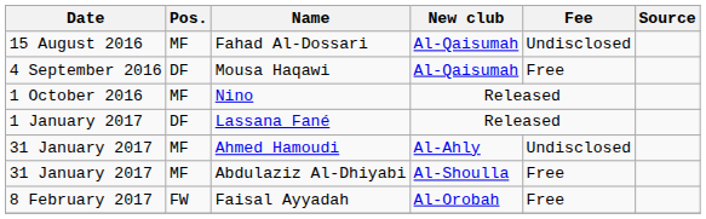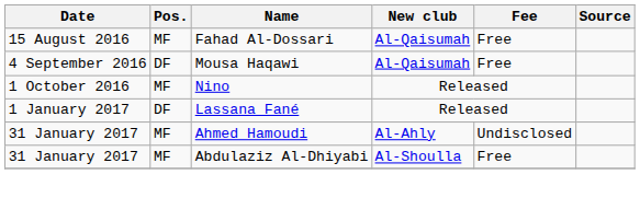Fahad Al-Dossari | Fee: Undisclosed -> Free
- row: 8 February 2017 | FW | Faisal Ayyadah | Al-Orobah | Free
